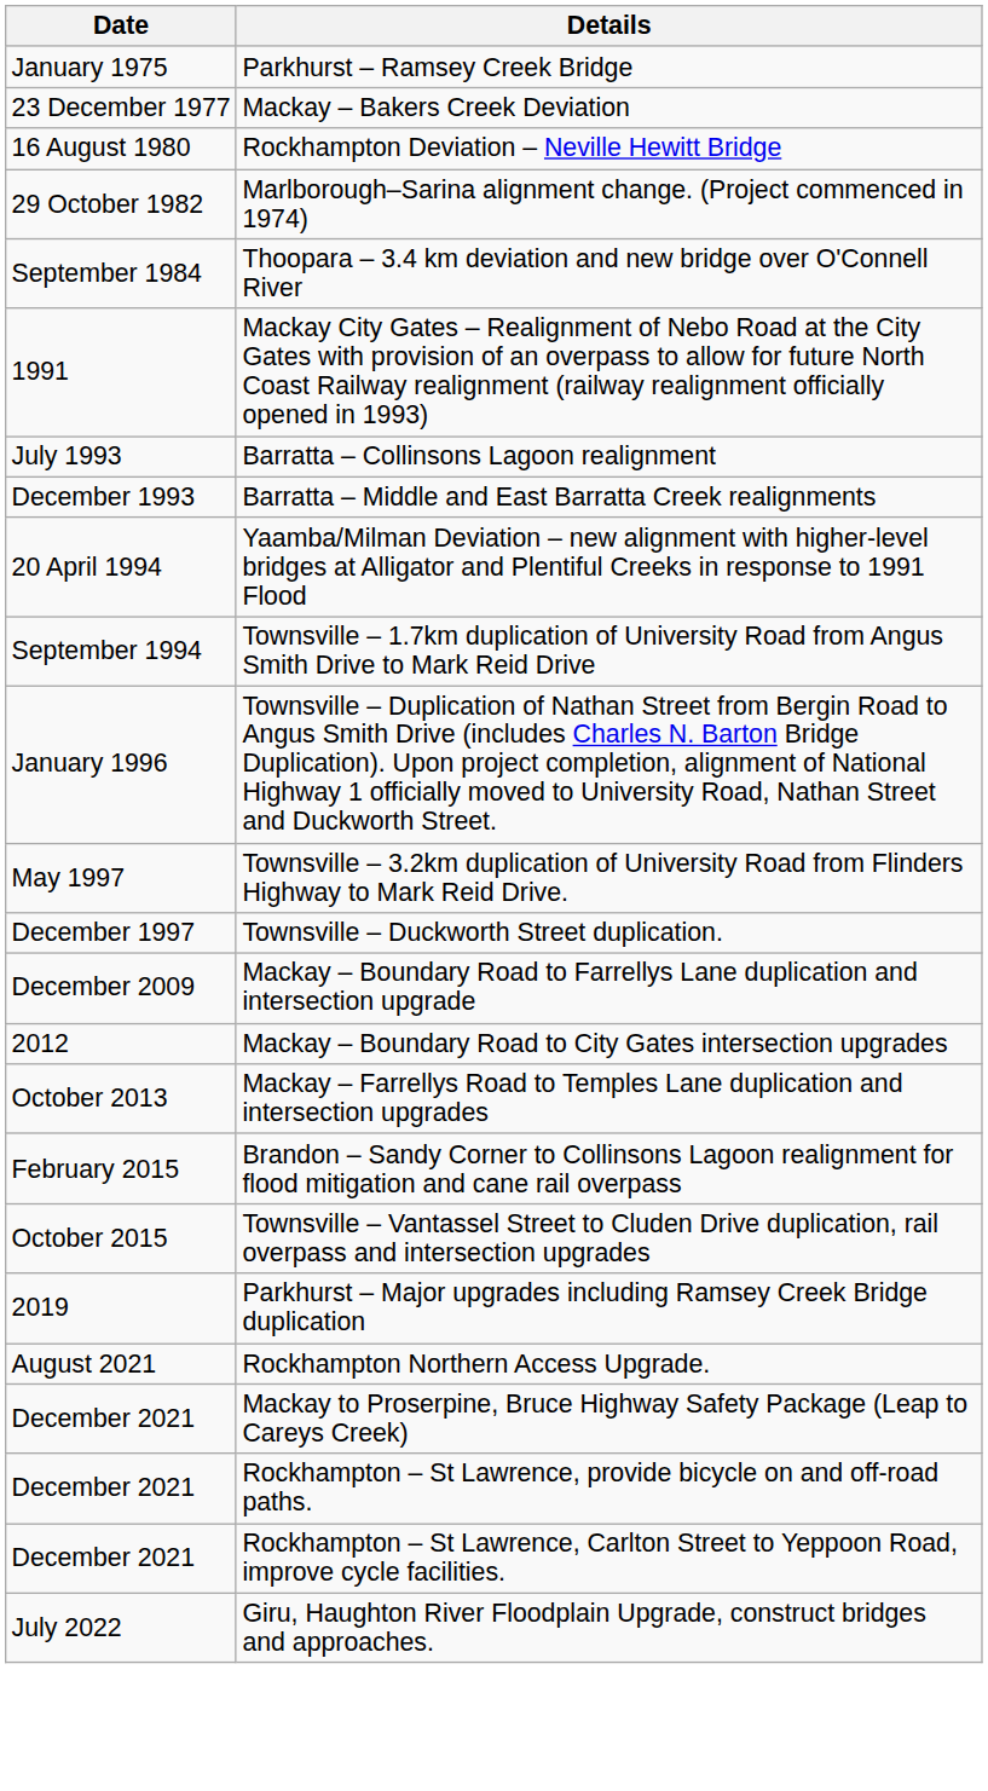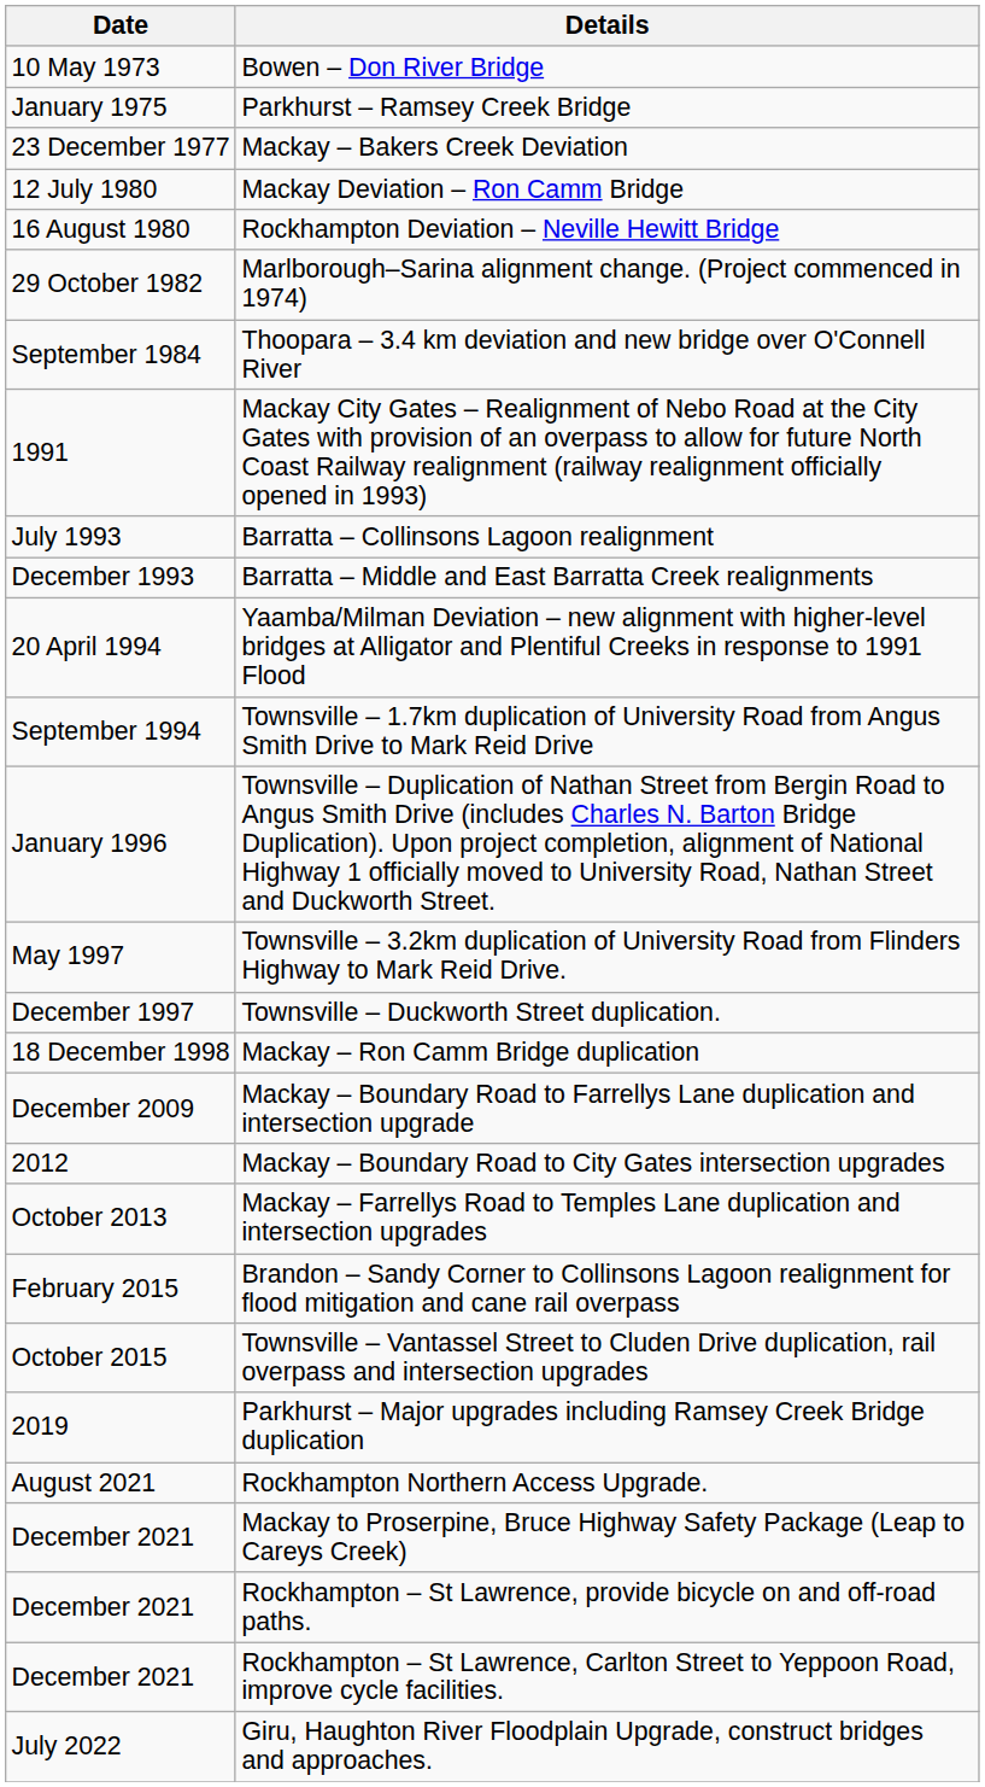+ row: 10 May 1973 | Bowen – Don River Bridge
+ row: 12 July 1980 | Mackay Deviation – Ron Camm Bridge
+ row: 18 December 1998 | Mackay – Ron Camm Bridge duplication
